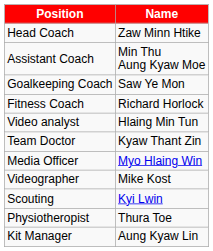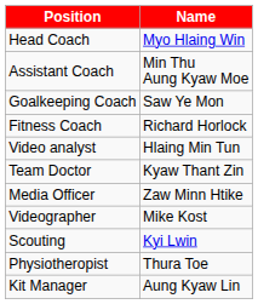Head Coach | Name: Zaw Minn Htike -> Myo Hlaing Win
Media Officer | Name: Myo Hlaing Win -> Zaw Minn Htike
